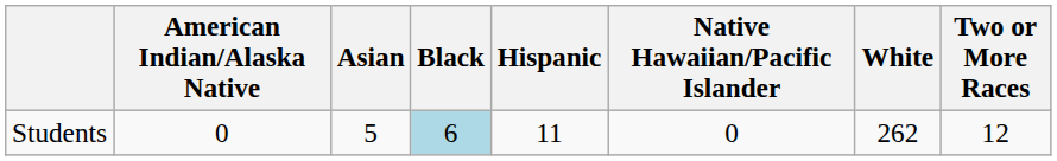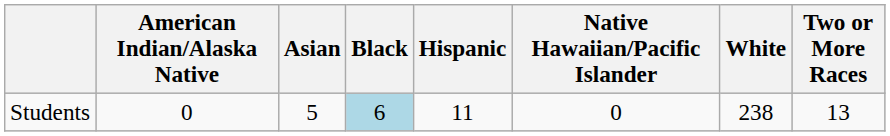Students | White: 262 -> 238
Students | Two or More Races: 12 -> 13
